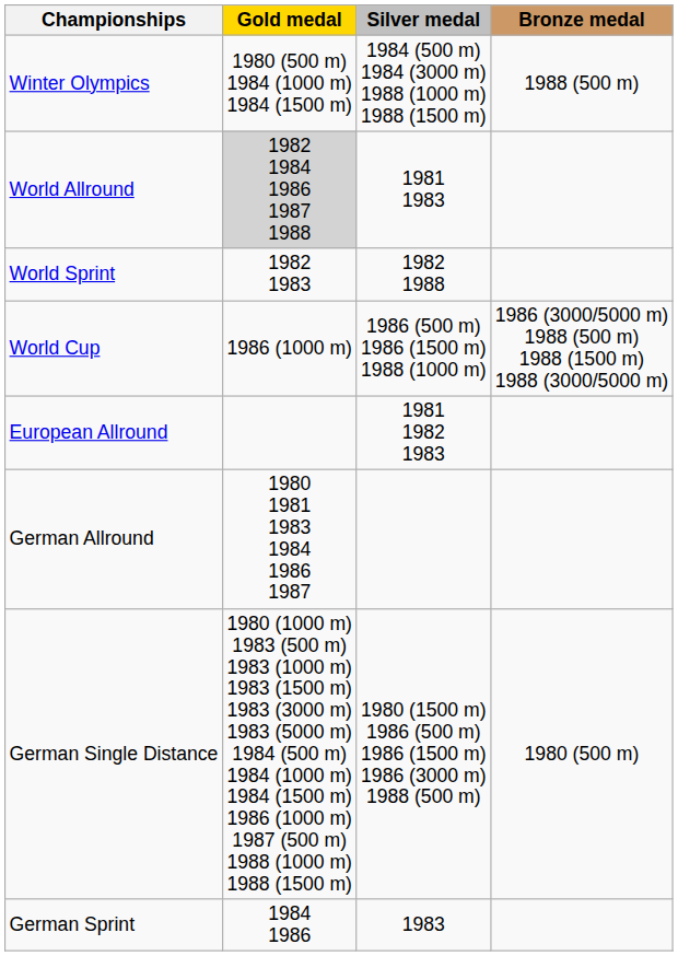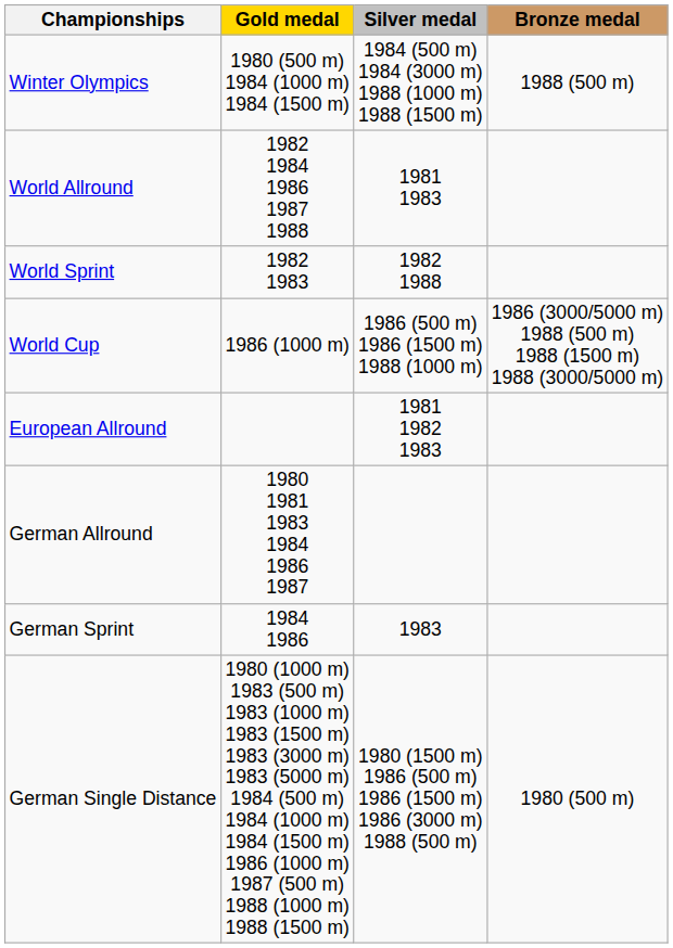World Allround | Gold medal: lightgrey background -> no background
rows swapped: German Sprint <-> German Single Distance
